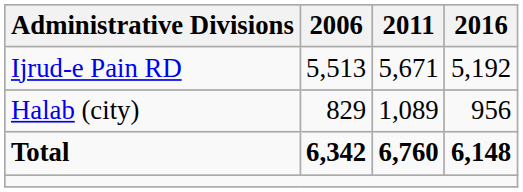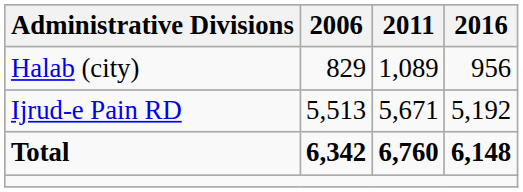rows swapped: Ijrud-e Pain RD <-> Halab (city)
